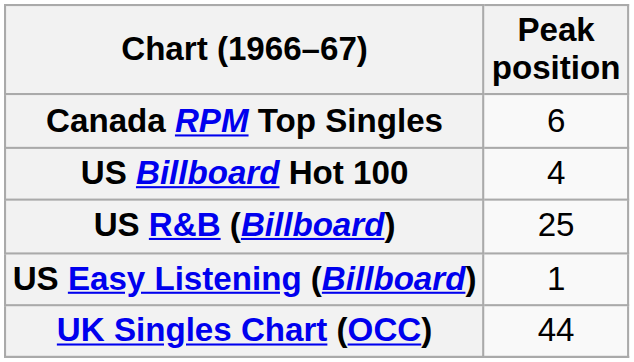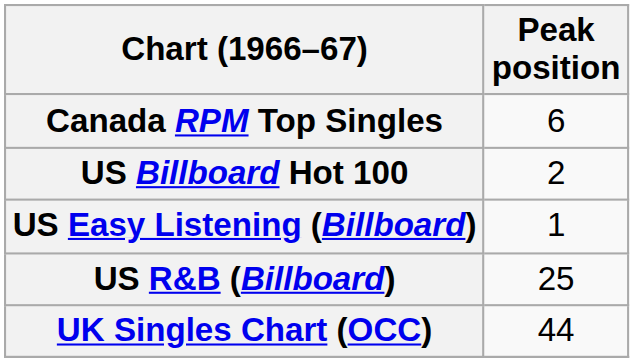US Billboard Hot 100 | Peak position: 4 -> 2
rows swapped: US Easy Listening (Billboard) <-> US R&B (Billboard)
